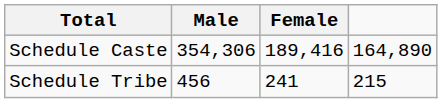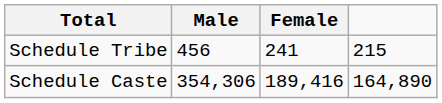rows swapped: Schedule Caste <-> Schedule Tribe
